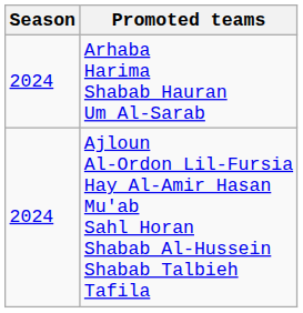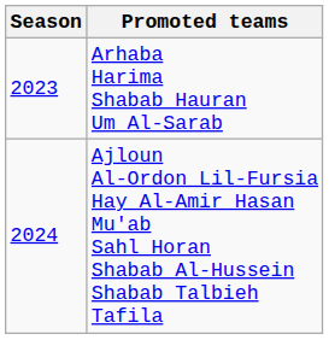Arhaba Harima Shabab Hauran Um Al-Sarab | Season: 2024 -> 2023
